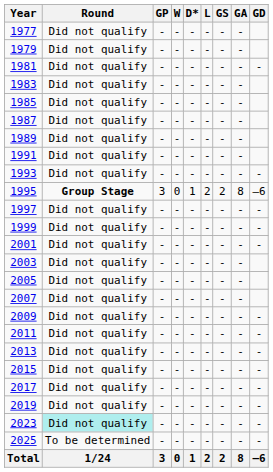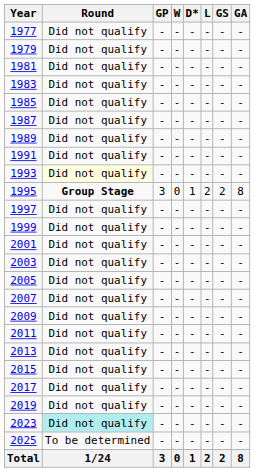- column: GD | - | - | –6 | - | - | - | - | - | - | - | - | - | - | - | –6
1993 | Round: no background -> lightyellow background
